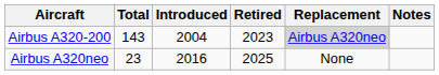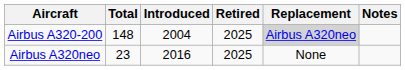Airbus A320-200 | Total: 143 -> 148
Airbus A320-200 | Retired: 2023 -> 2025
